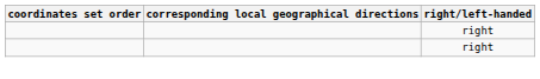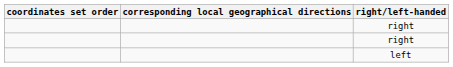+ row: left
